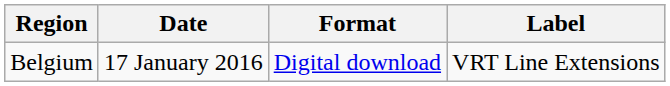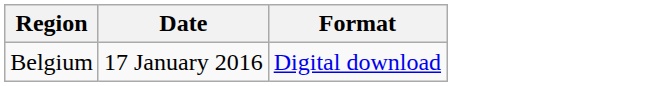- column: Label | VRT Line Extensions
